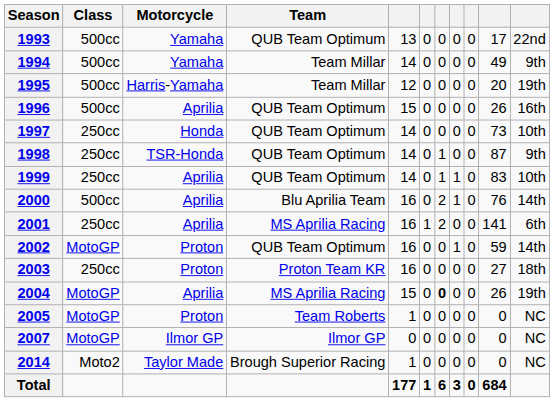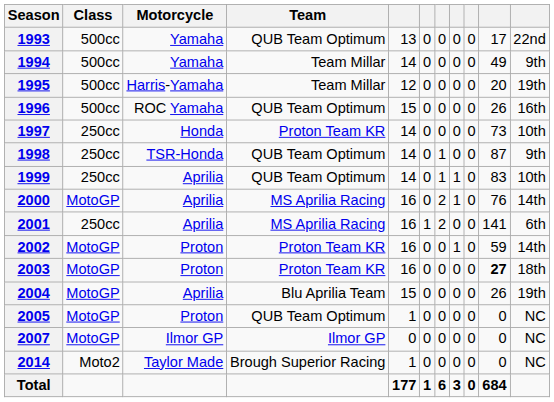1996 | Motorcycle: Aprilia -> ROC Yamaha
1997 | Team: QUB Team Optimum -> Proton Team KR
2000 | Class: 500cc -> MotoGP
2000 | Team: Blu Aprilia Team -> MS Aprilia Racing
2002 | Team: QUB Team Optimum -> Proton Team KR
2003 | Class: 250cc -> MotoGP
2003 | column 10: normal -> bold
2004 | Team: MS Aprilia Racing -> Blu Aprilia Team
2004 | column 7: bold -> normal
2005 | Team: Team Roberts -> QUB Team Optimum
